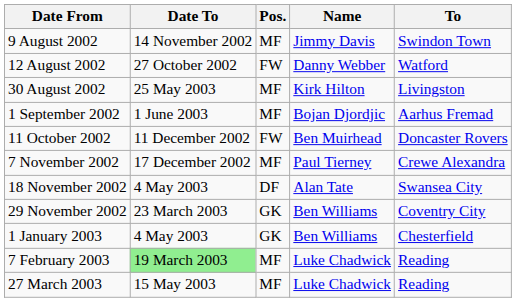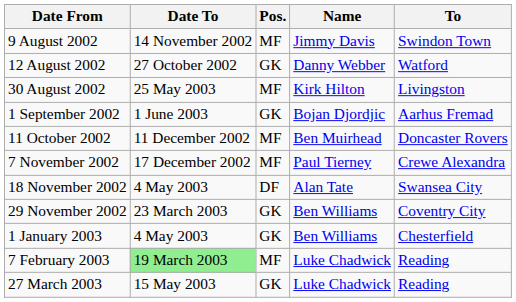12 August 2002 | Pos.: FW -> GK
1 September 2002 | Pos.: MF -> GK
11 October 2002 | Pos.: FW -> MF
27 March 2003 | Pos.: MF -> GK
